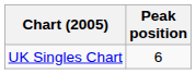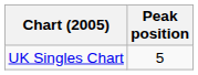UK Singles Chart | Peak position: 6 -> 5
